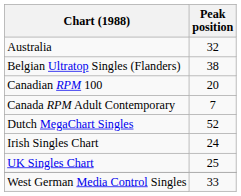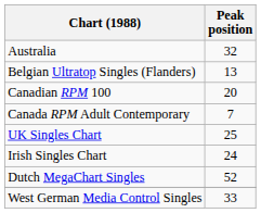Belgian Ultratop Singles (Flanders) | Peak position: 38 -> 13
rows swapped: Dutch MegaChart Singles <-> UK Singles Chart
